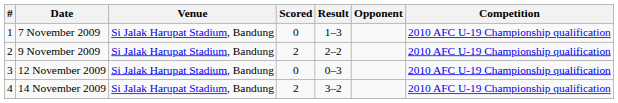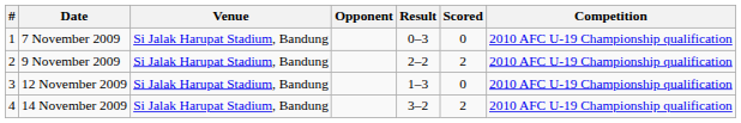columns swapped: Opponent <-> Scored
7 November 2009 | Result: 1–3 -> 0–3
12 November 2009 | Result: 0–3 -> 1–3
